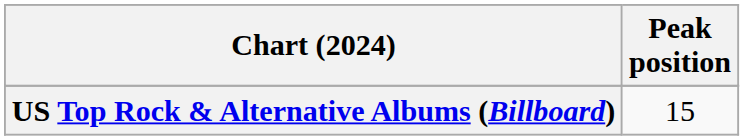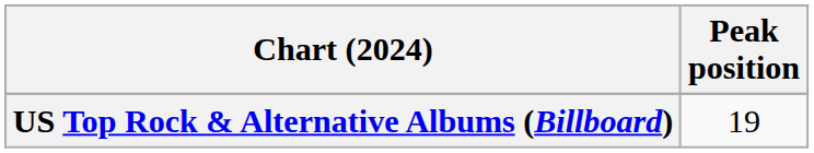US Top Rock & Alternative Albums (Billboard) | Peak position: 15 -> 19
